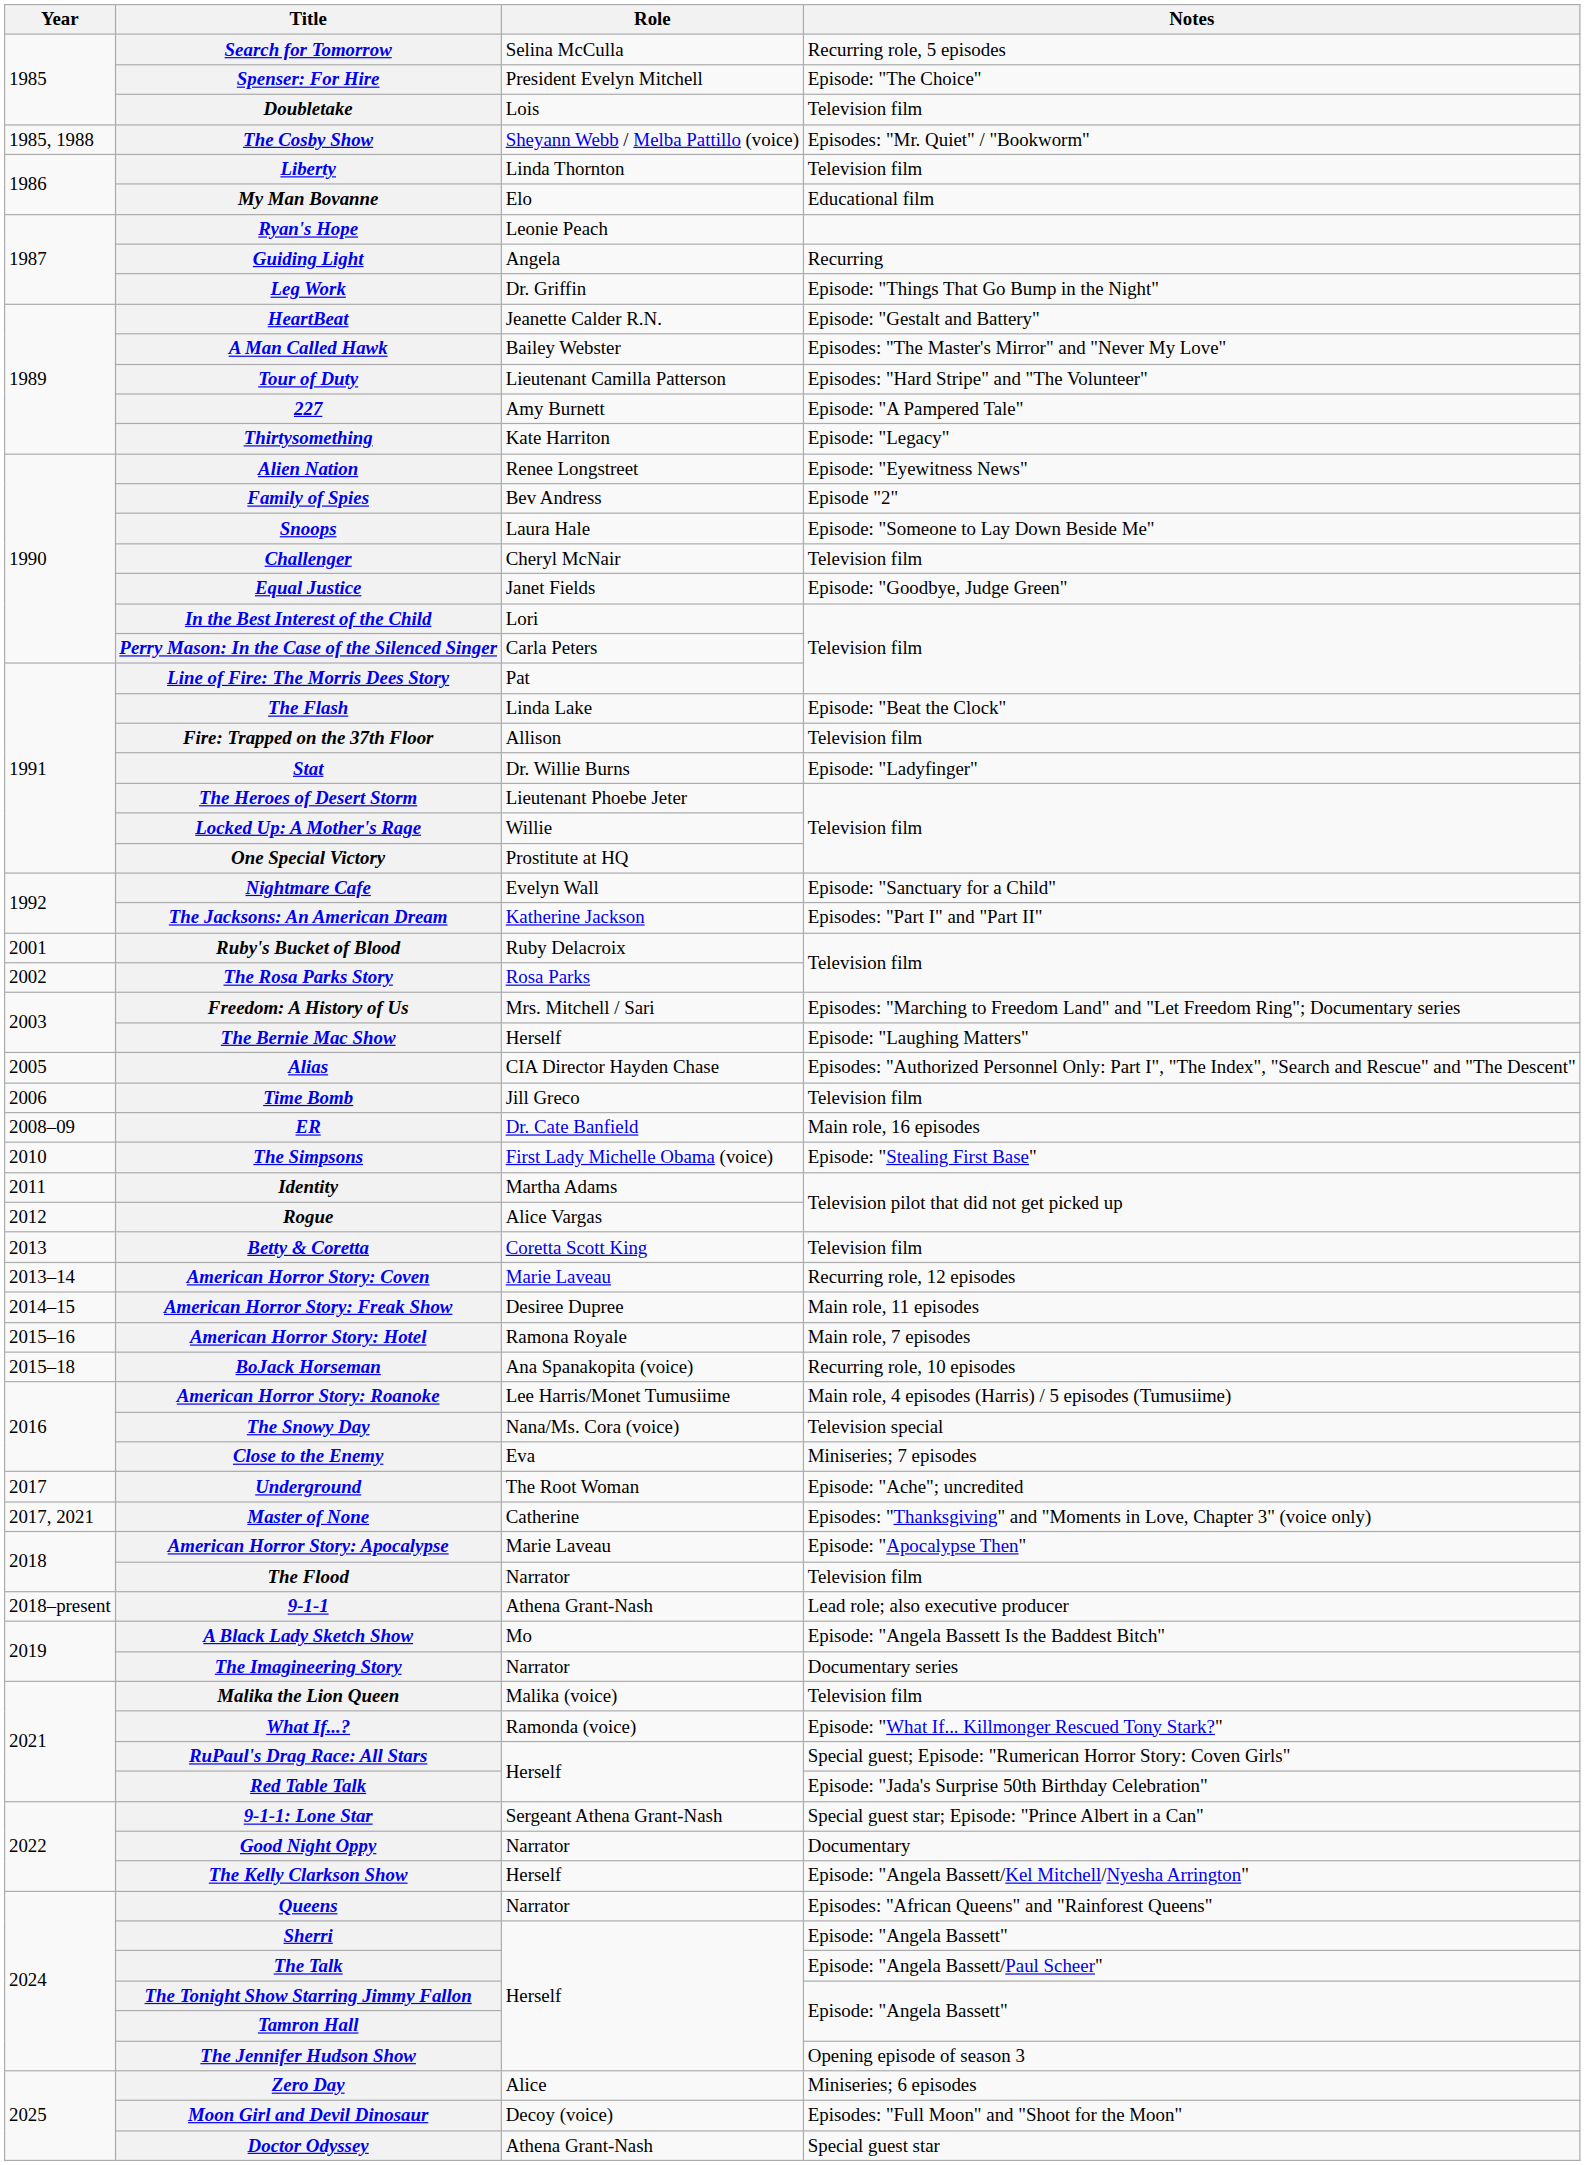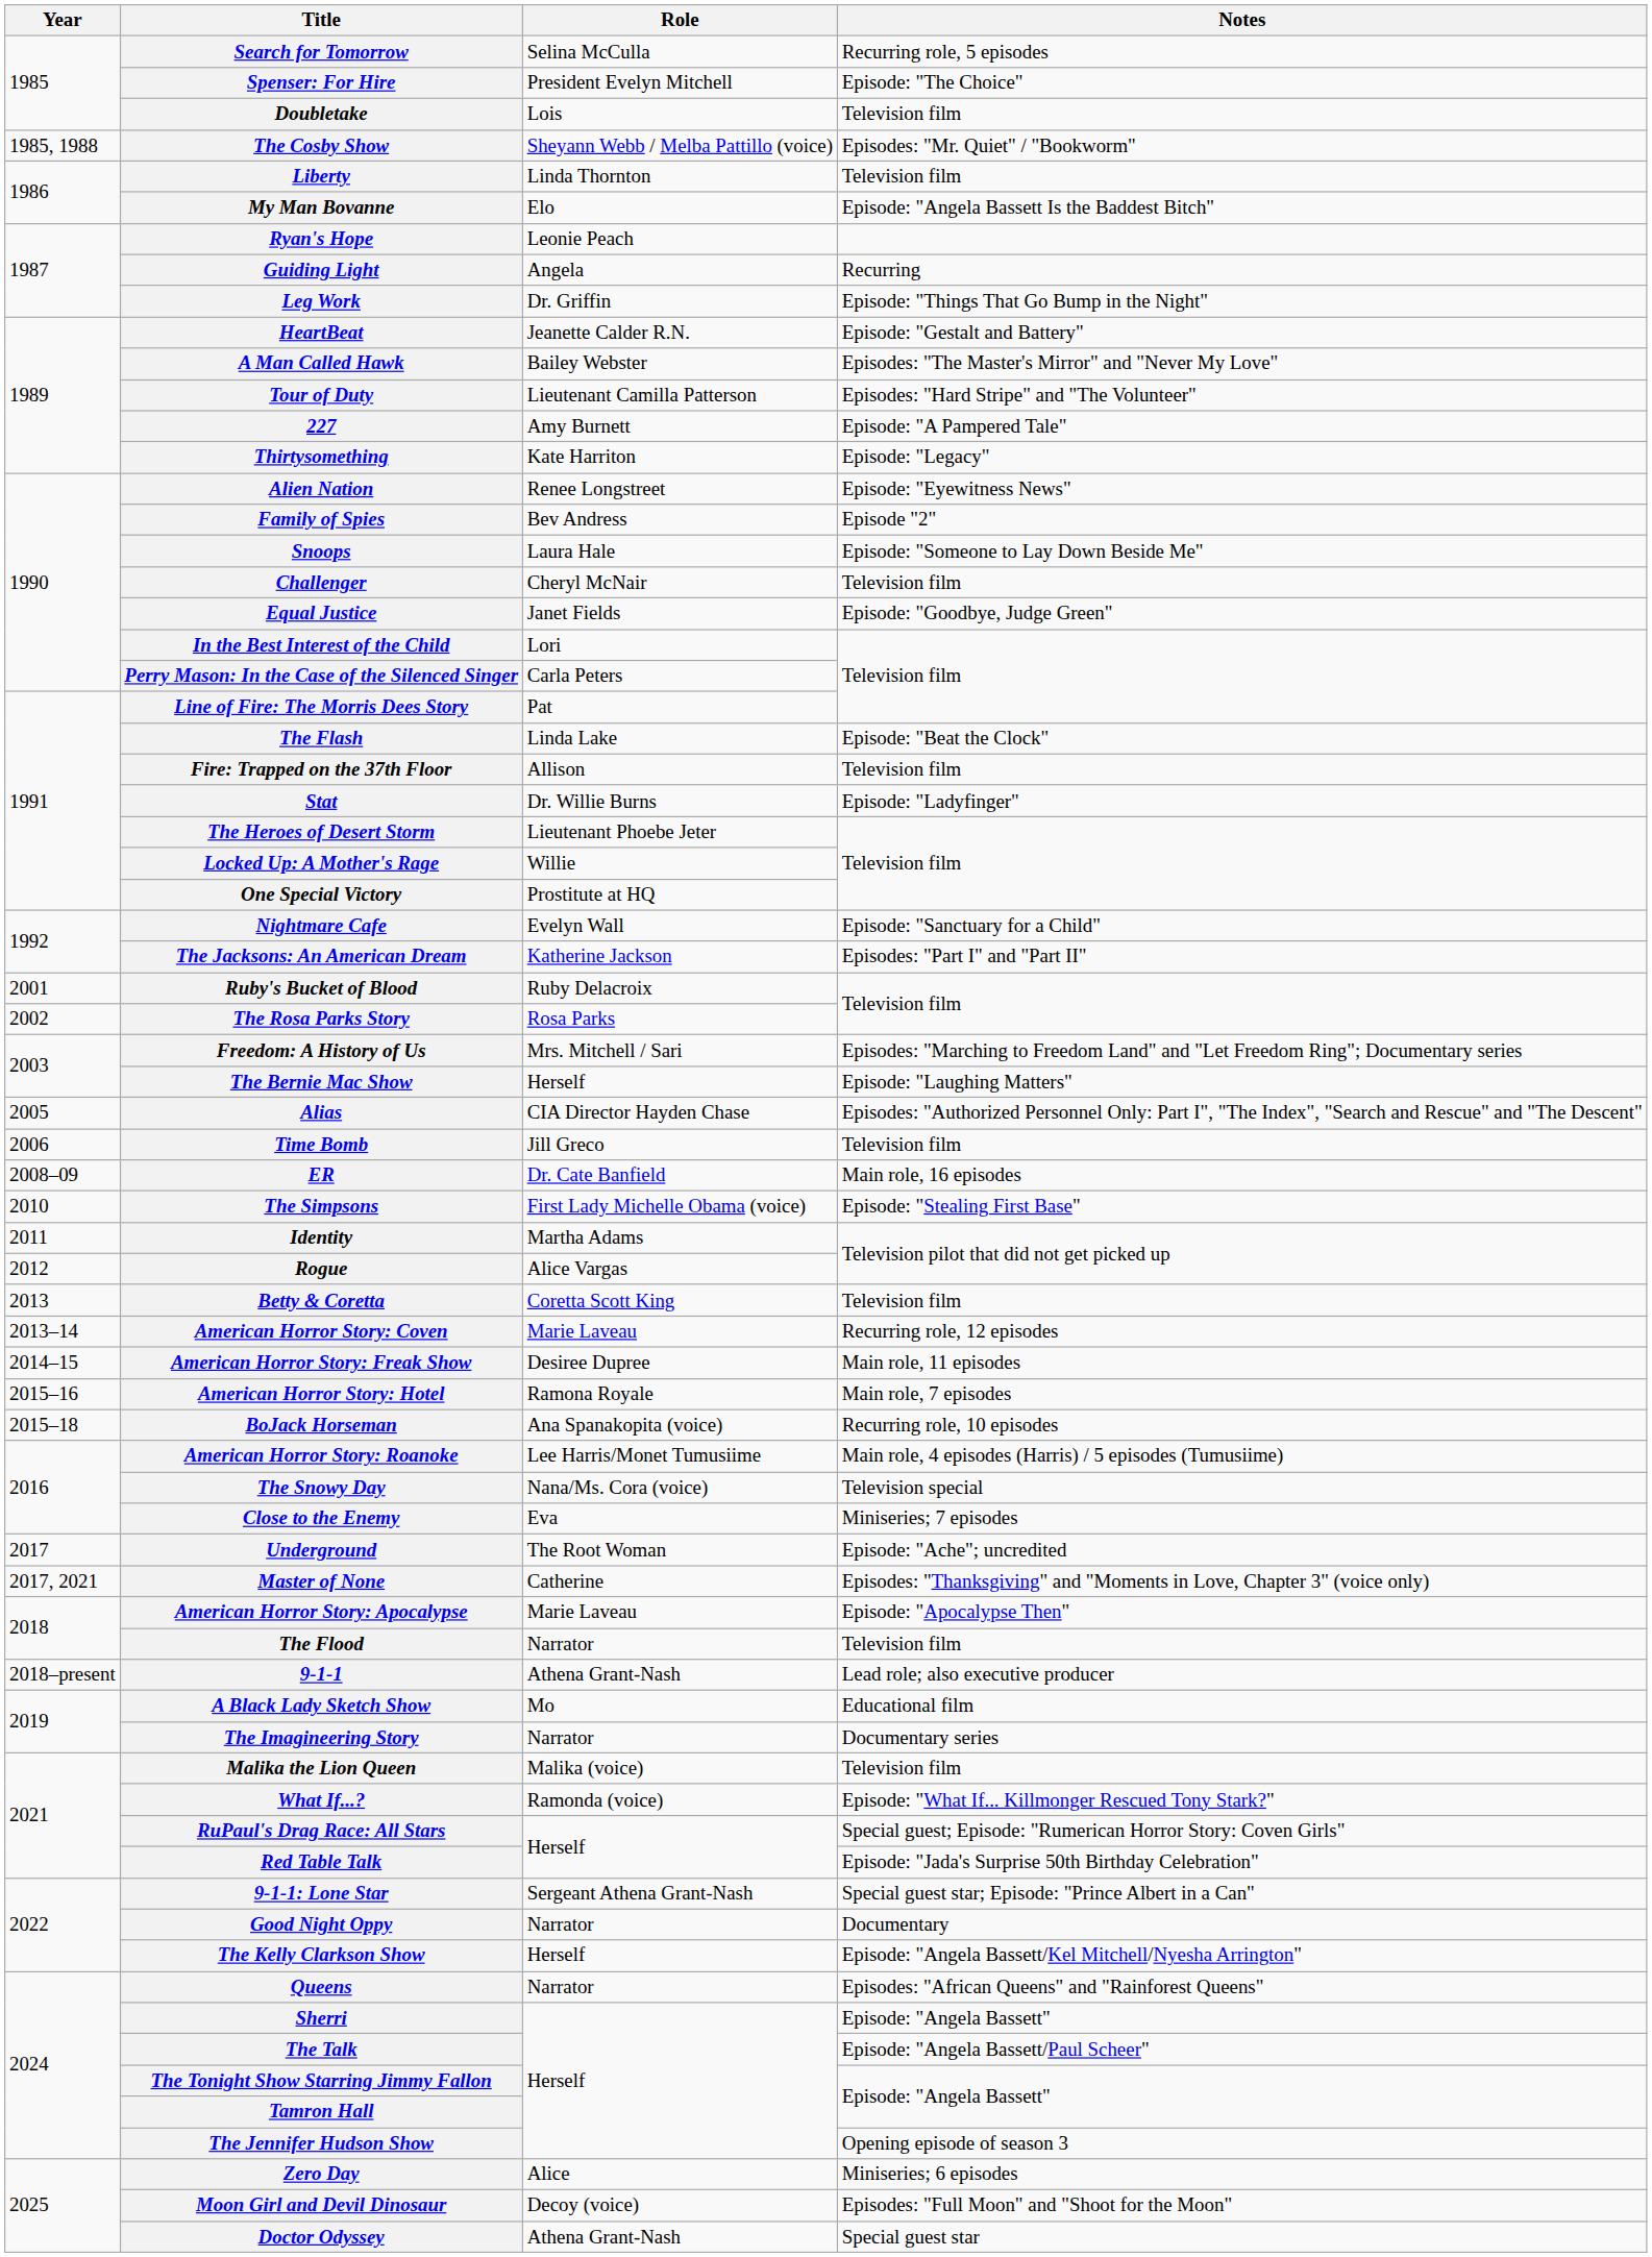My Man Bovanne | Notes: Educational film -> Episode: "Angela Bassett Is the Baddest Bitch"
A Black Lady Sketch Show | Notes: Episode: "Angela Bassett Is the Baddest Bitch" -> Educational film
